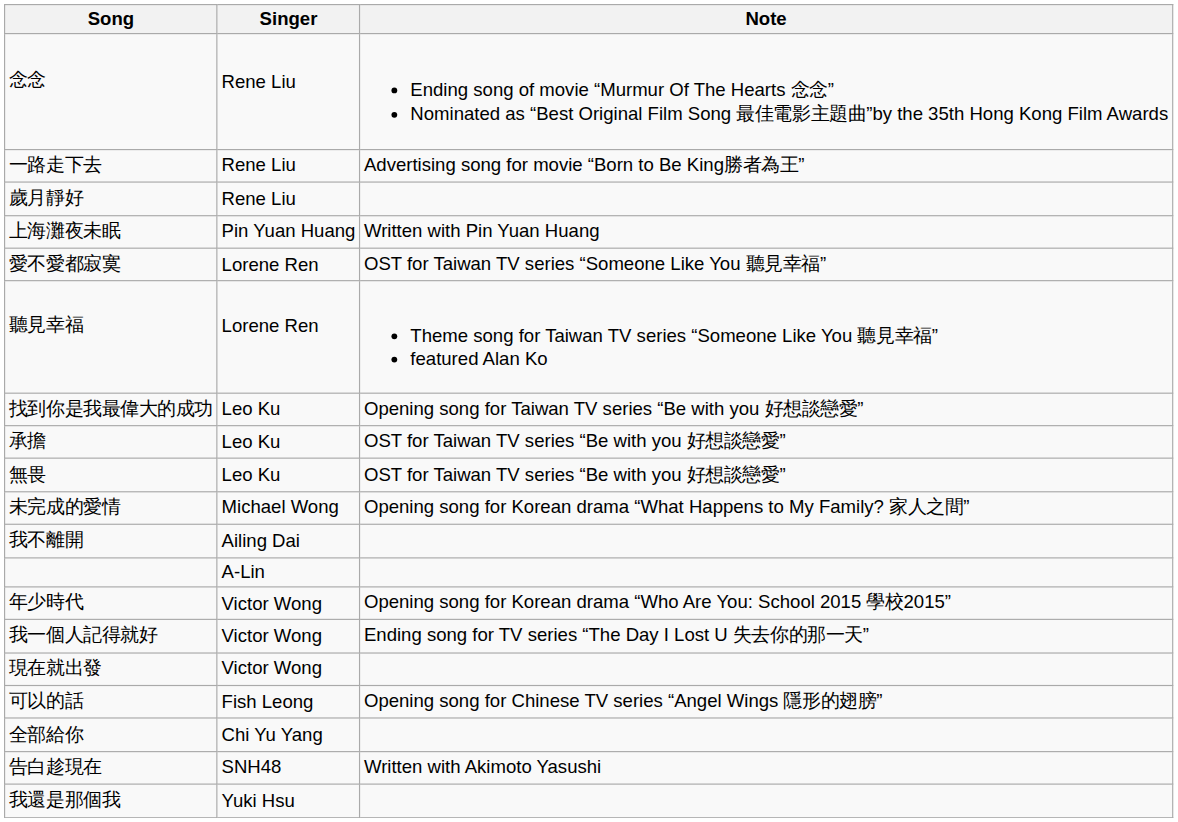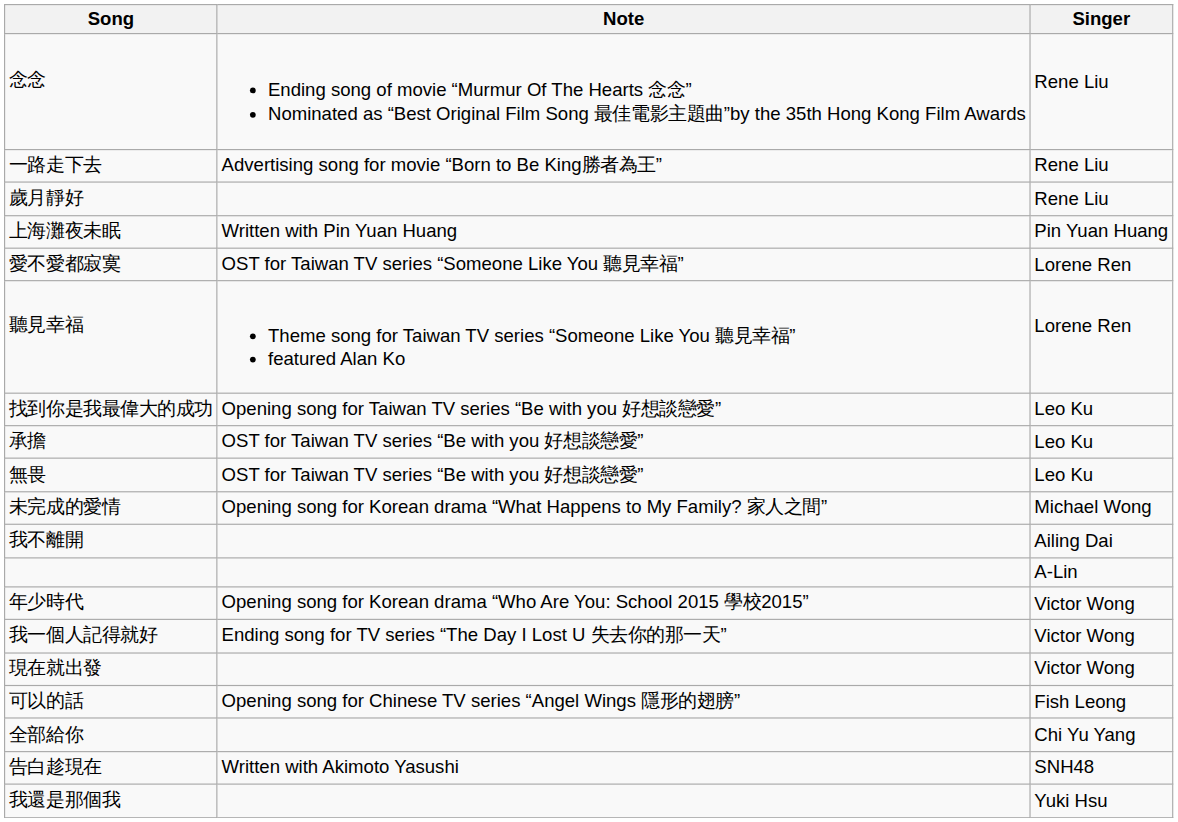columns swapped: Singer <-> Note
